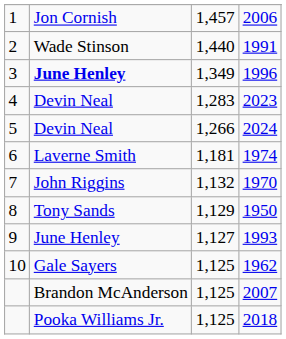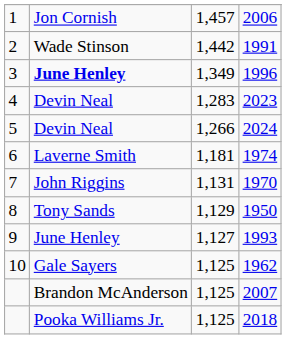1991 | column 3: 1,440 -> 1,442
1970 | column 3: 1,132 -> 1,131
